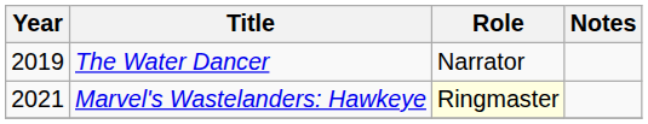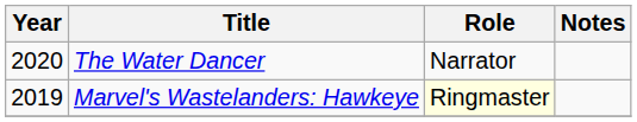The Water Dancer | Year: 2019 -> 2020
Marvel's Wastelanders: Hawkeye | Year: 2021 -> 2019
